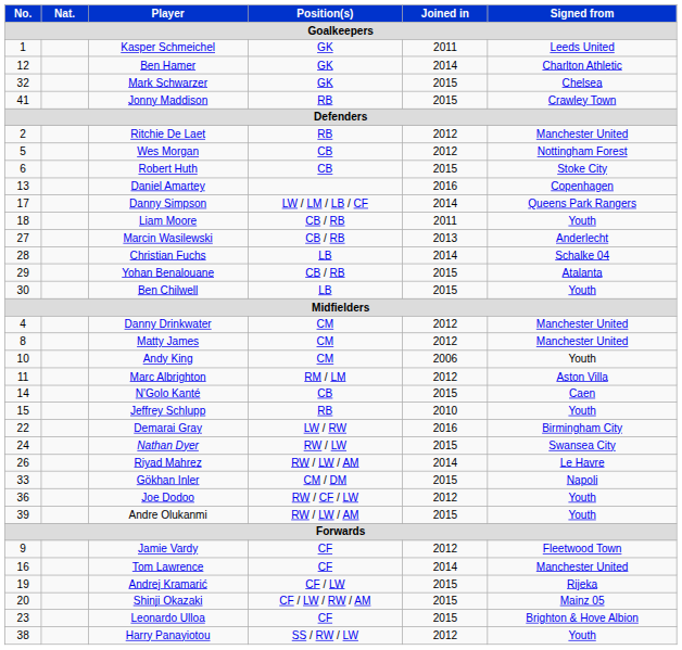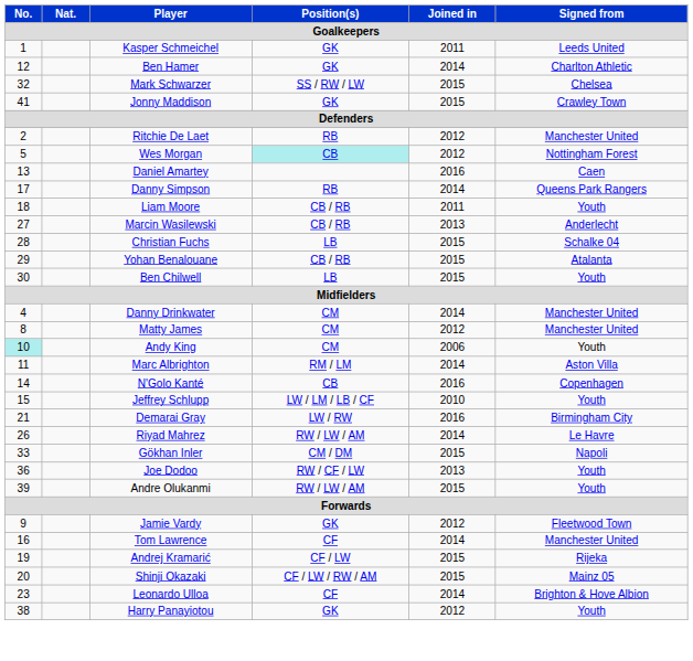Mark Schwarzer | Position(s): GK -> SS / RW / LW
Jonny Maddison | Position(s): RB -> GK
Wes Morgan | Position(s): no background -> paleturquoise background
- row: 6 | Robert Huth | CB | 2015 | Stoke City
Daniel Amartey | Signed from: Copenhagen -> Caen
Danny Simpson | Position(s): LW / LM / LB / CF -> RB
Christian Fuchs | Joined in: 2014 -> 2015
Danny Drinkwater | Joined in: 2012 -> 2014
Andy King | No.: no background -> paleturquoise background
Marc Albrighton | Joined in: 2012 -> 2014
N'Golo Kanté | Joined in: 2015 -> 2016
N'Golo Kanté | Signed from: Caen -> Copenhagen
Jeffrey Schlupp | Position(s): RB -> LW / LM / LB / CF
Demarai Gray | No.: 22 -> 21
- row: 24 | Nathan Dyer | RW / LW | 2015 | Swansea City
Joe Dodoo | Joined in: 2012 -> 2013
Jamie Vardy | Position(s): CF -> GK
Leonardo Ulloa | Joined in: 2015 -> 2014
Harry Panayiotou | Position(s): SS / RW / LW -> GK
